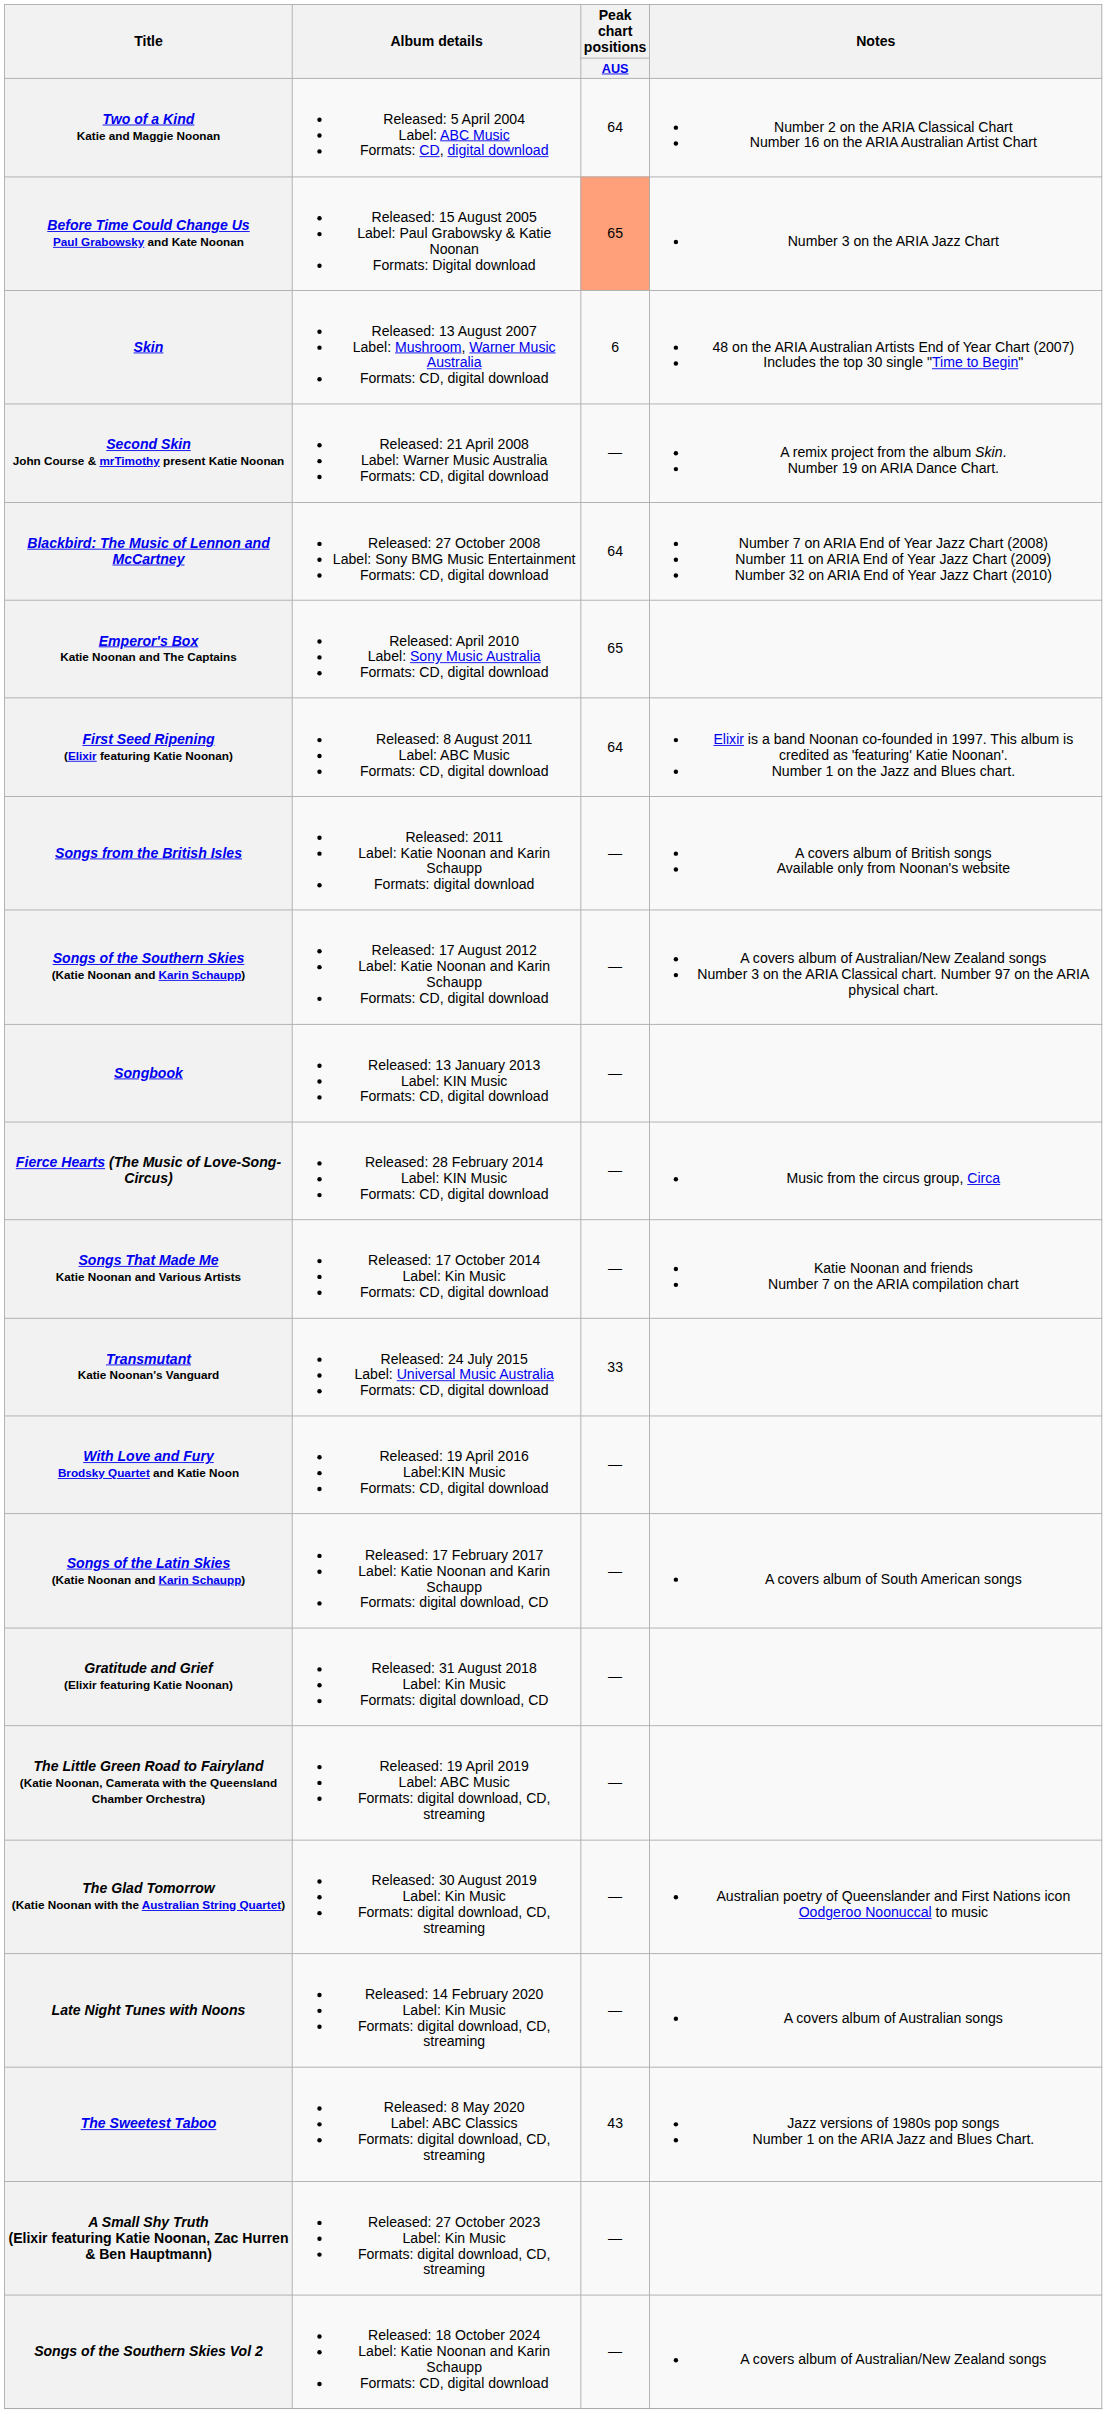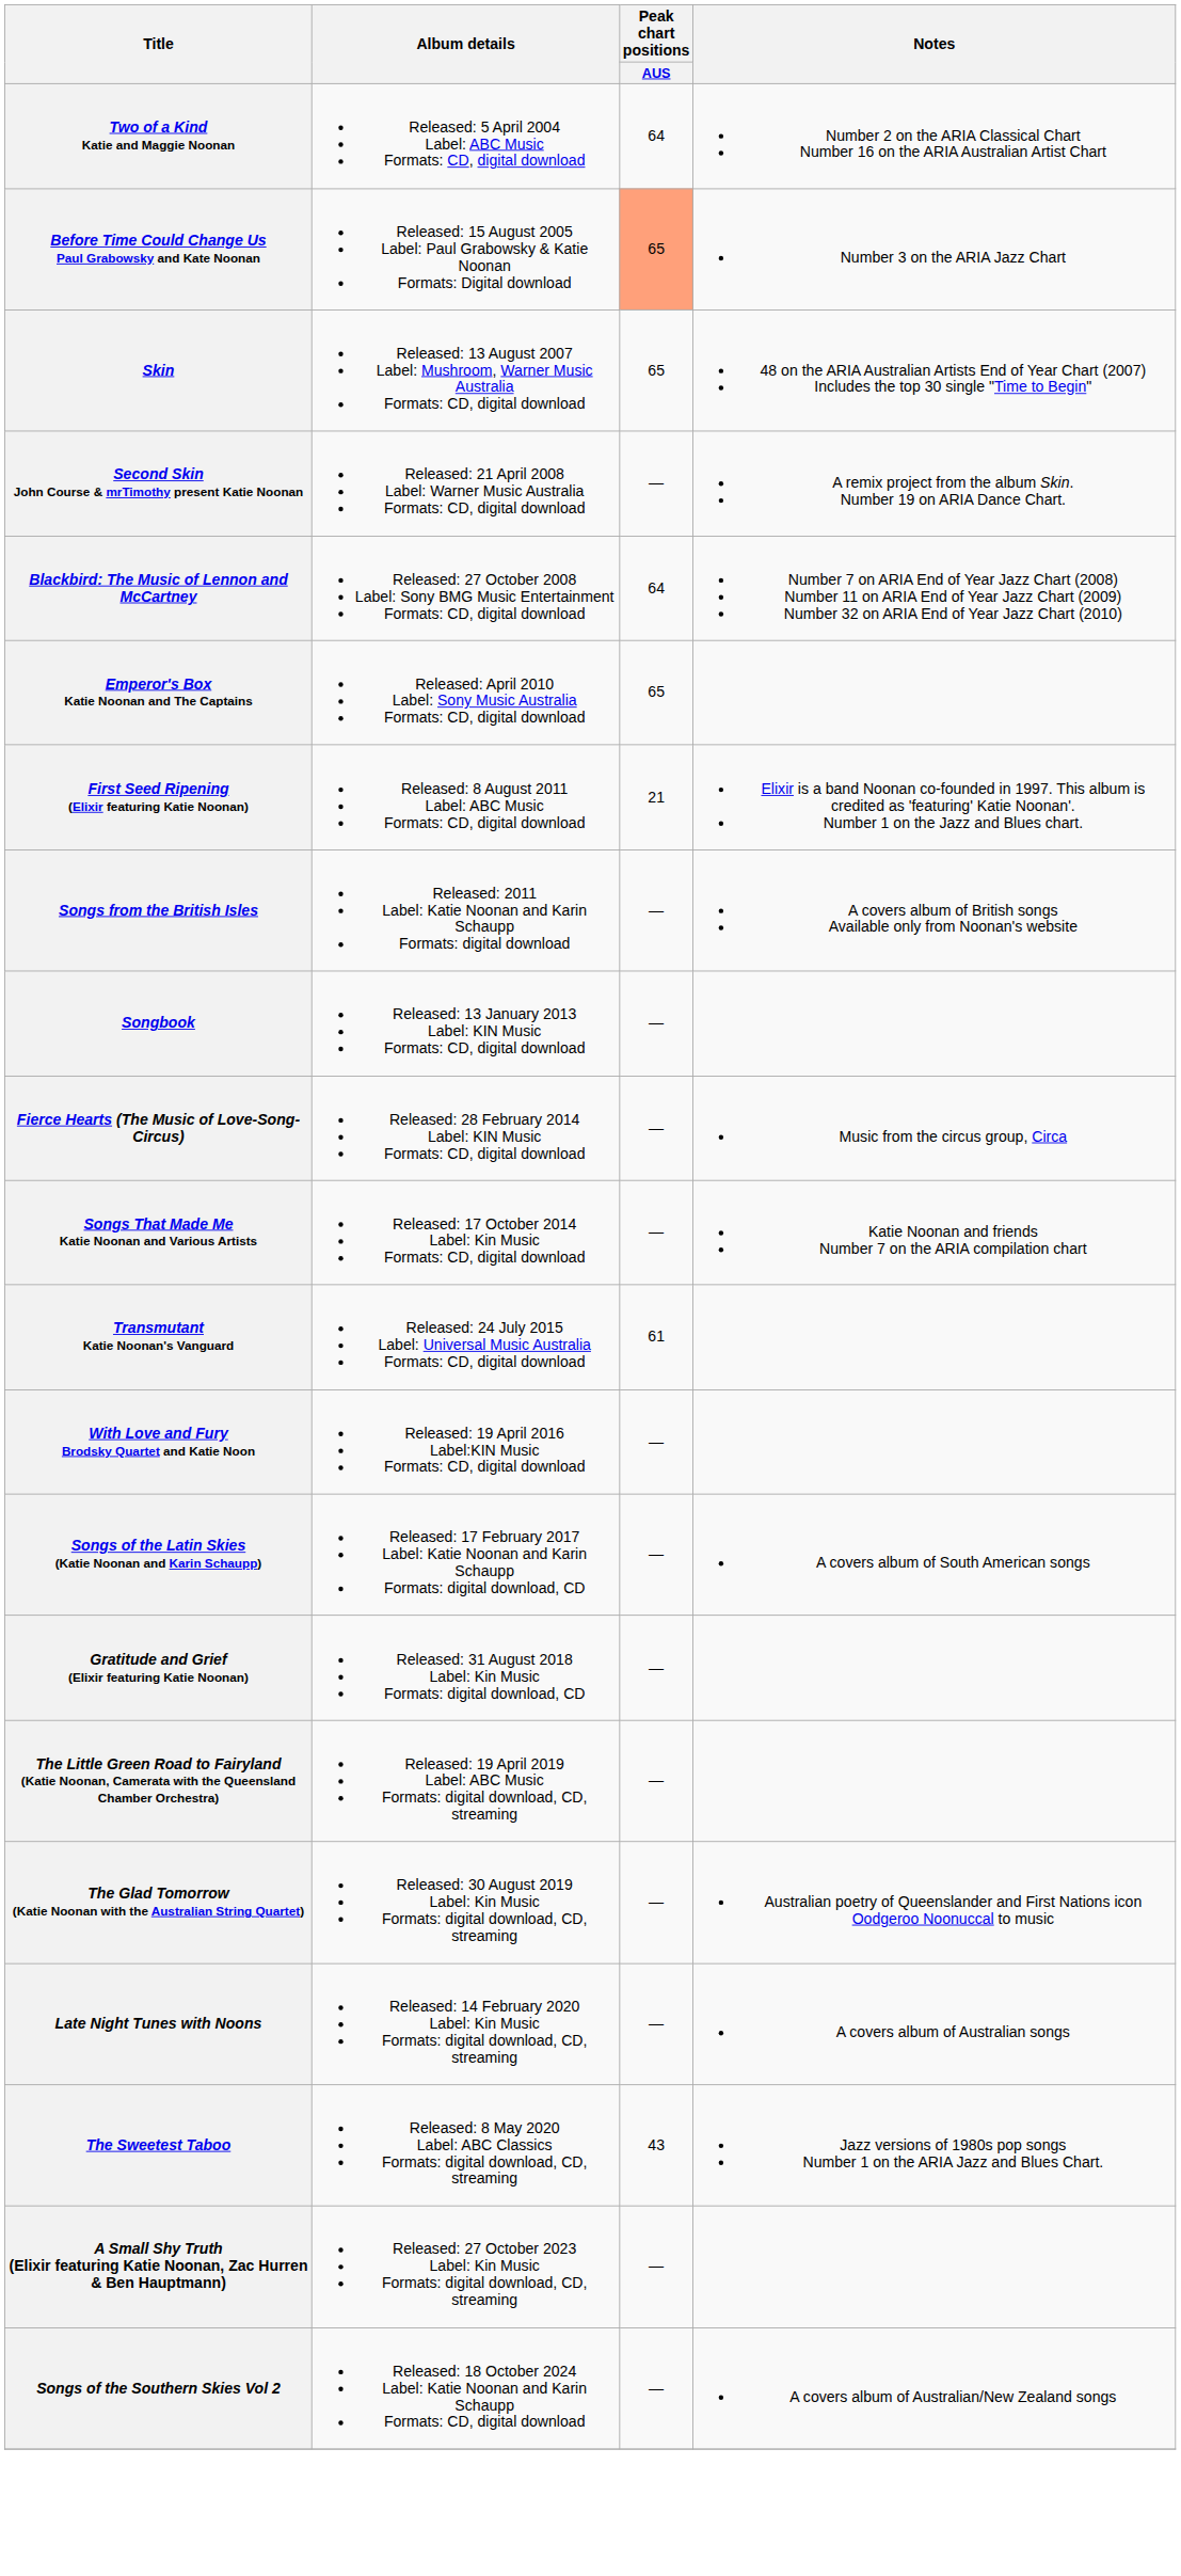Skin | Peak chart positions / AUS: 6 -> 65
First Seed Ripening (Elixir featuring Katie Noonan) | Peak chart positions / AUS: 64 -> 21
- row: Songs of the Southern Skies (Katie Noonan and Karin Schaupp) | Released: 17 August 2012 Label: Katie Noonan and Karin Schaupp Formats: CD, digital download | — | A covers album of Australian/New Zealand songs Number 3 on the ARIA Classical chart. Number 97 on the ARIA physical chart.
Transmutant Katie Noonan's Vanguard | Peak chart positions / AUS: 33 -> 61
